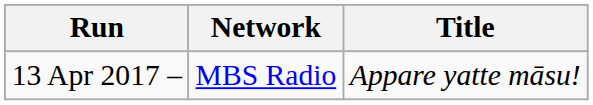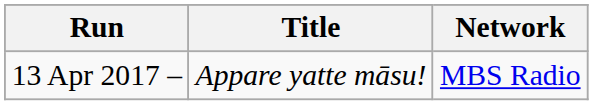columns swapped: Title <-> Network
